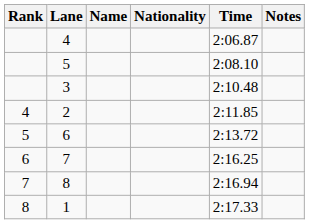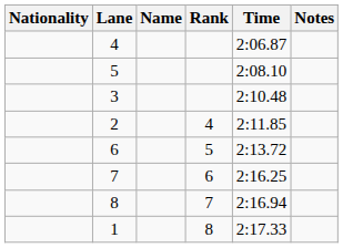columns swapped: Rank <-> Nationality
